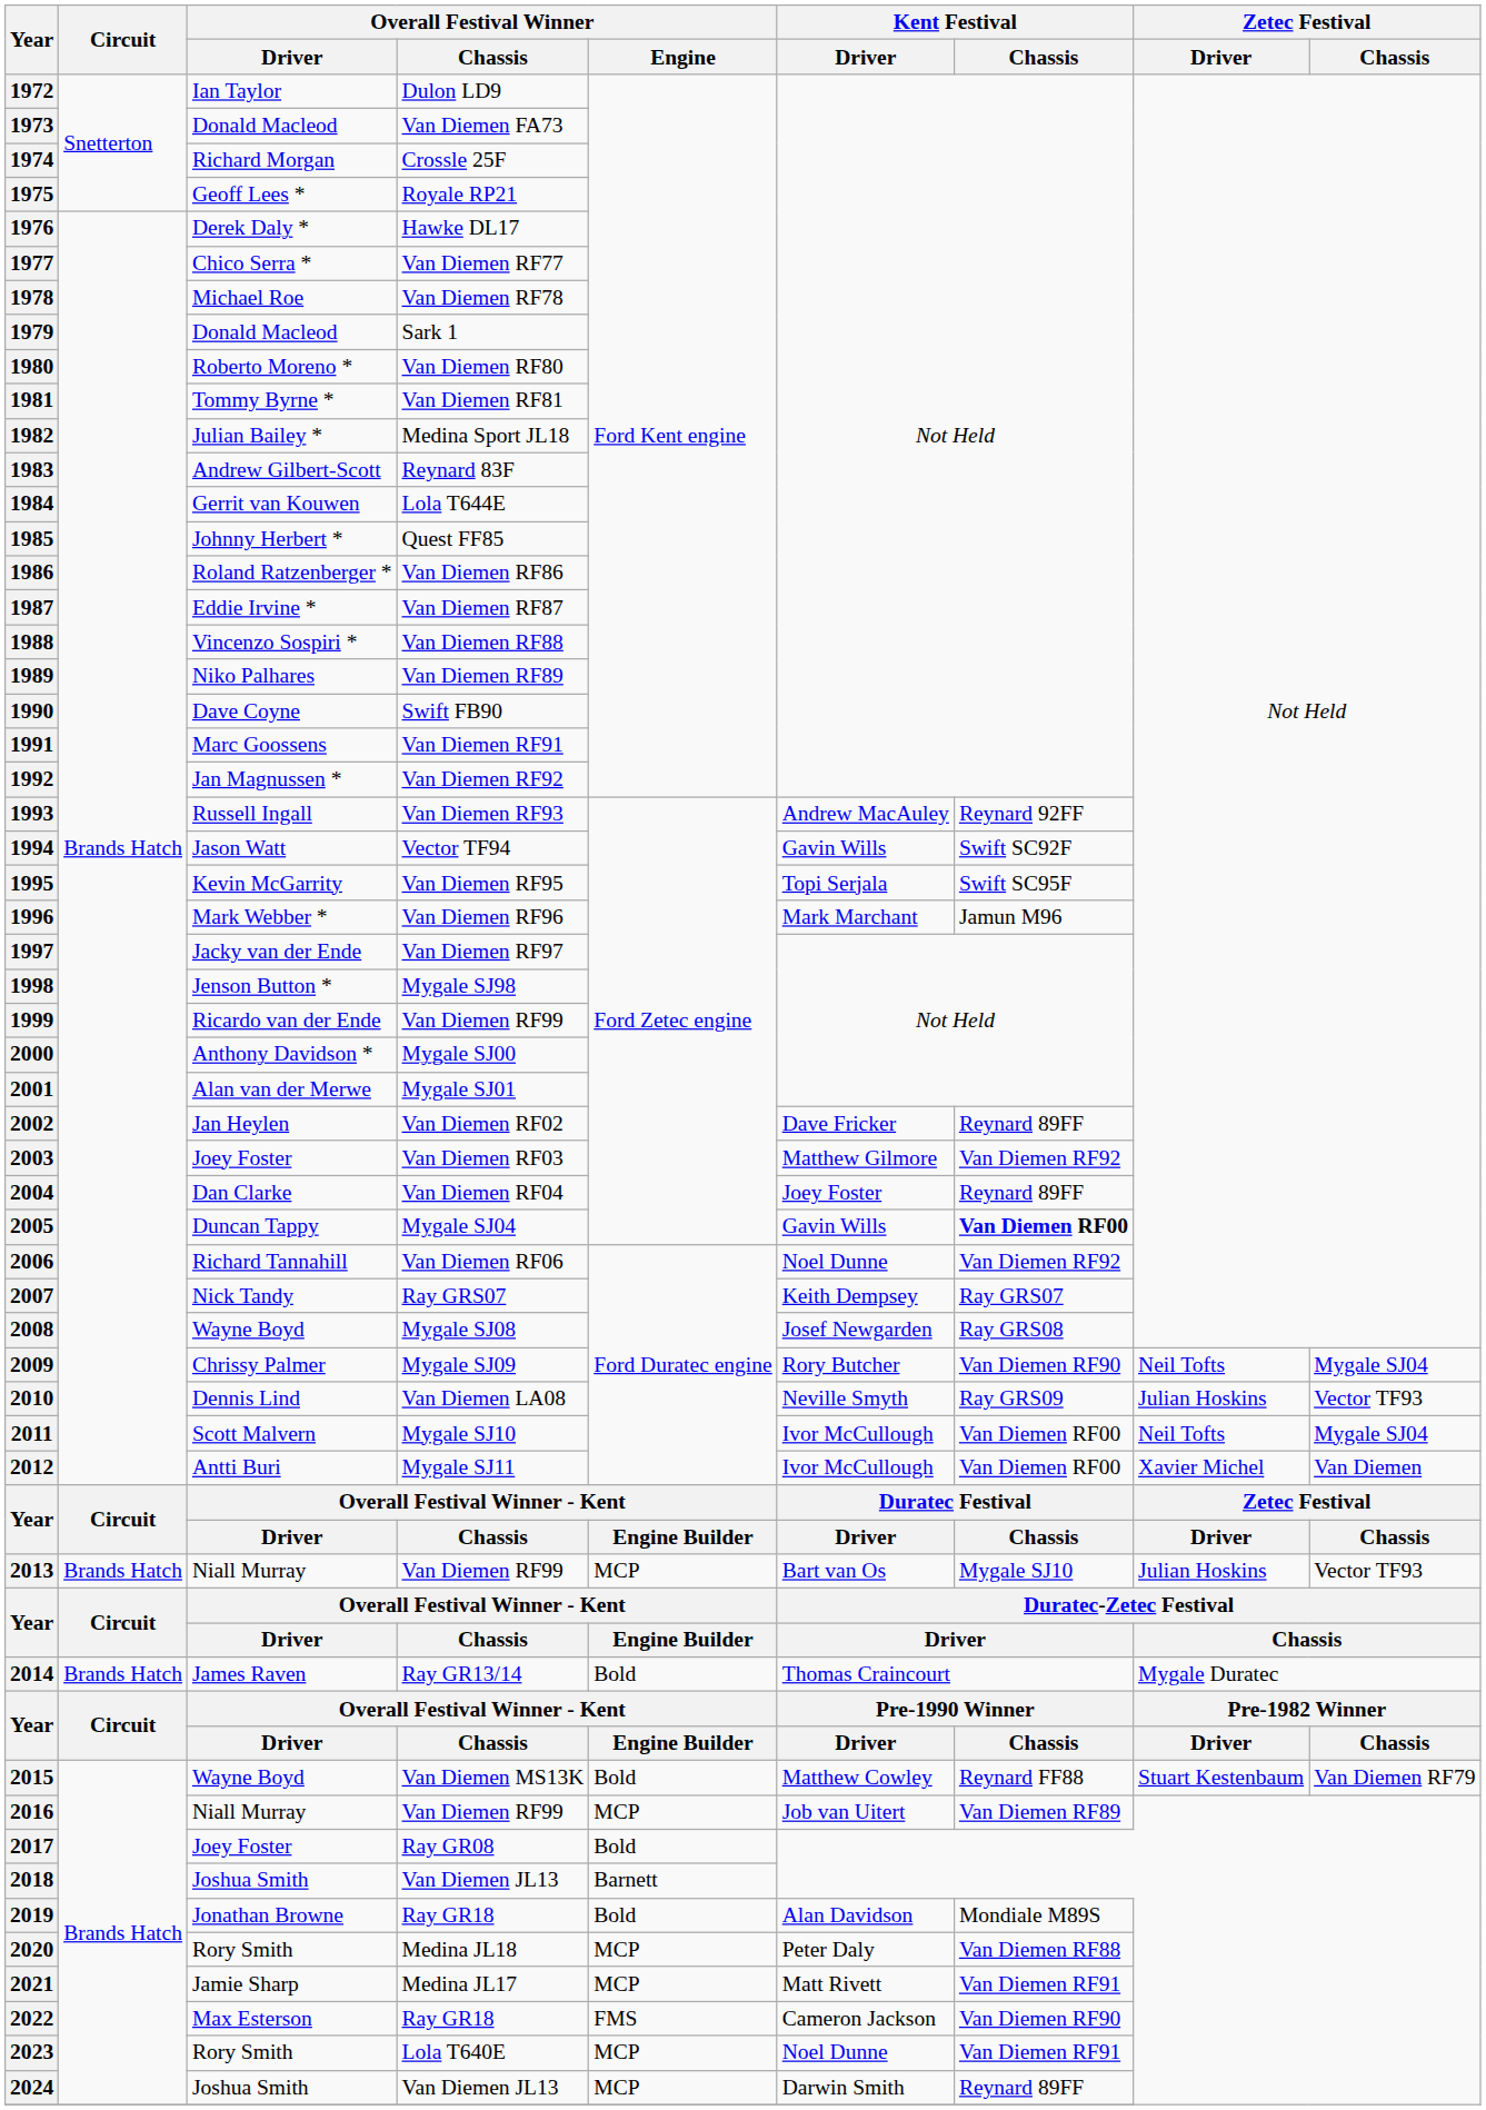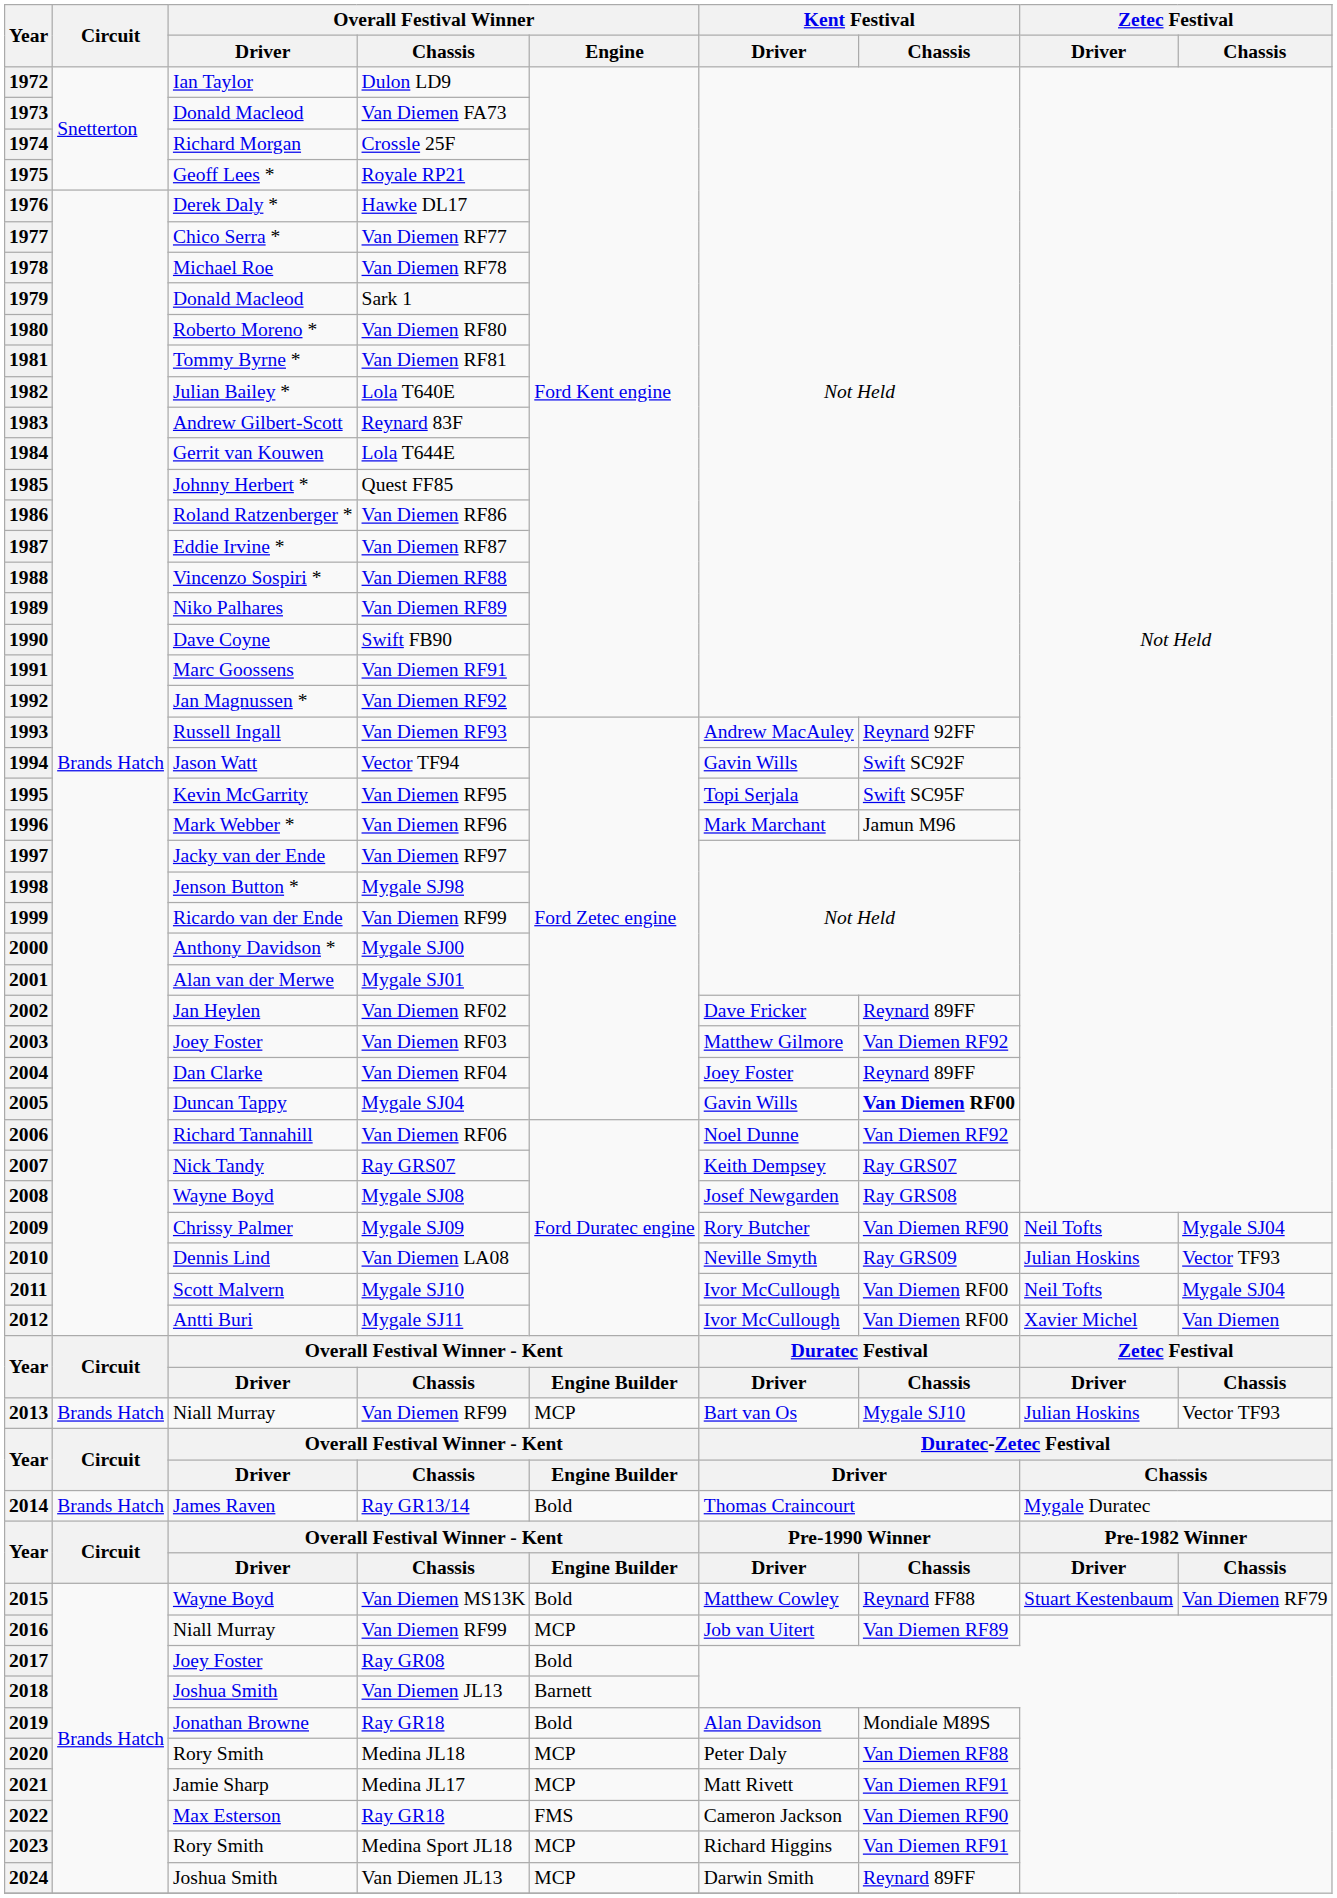1982 | Overall Festival Winner / Chassis: Medina Sport JL18 -> Lola T640E
2023 | Overall Festival Winner / Chassis: Lola T640E -> Medina Sport JL18
2023 | Kent Festival / Driver: Noel Dunne -> Richard Higgins
